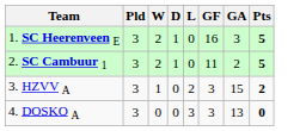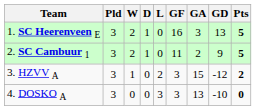+ column: GD | 13 | 9 | -12 | -10
